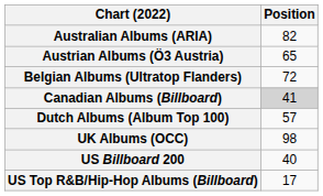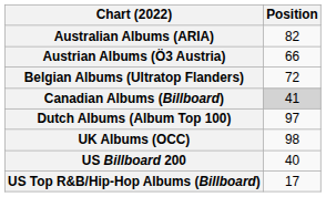Austrian Albums (Ö3 Austria) | Position: 65 -> 66
Dutch Albums (Album Top 100) | Position: 57 -> 97
